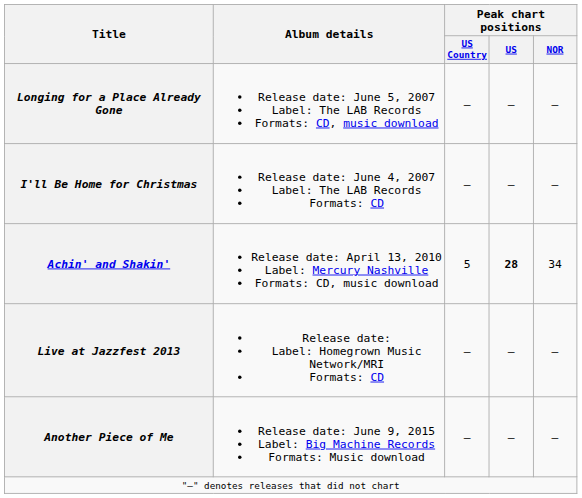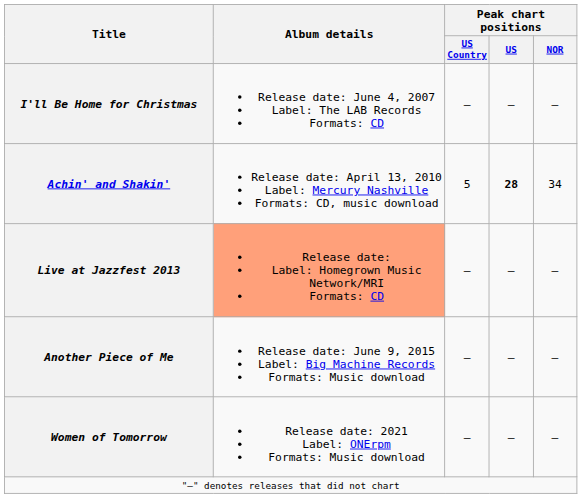- row: Longing for a Place Already Gone | Release date: June 5, 2007 Label: The LAB Records Formats: CD, music download | — | — | —
Live at Jazzfest 2013 | Album details: no background -> lightsalmon background
+ row: Women of Tomorrow | Release date: 2021 Label: ONErpm Formats: Music download | — | — | —
